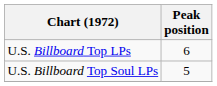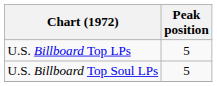U.S. Billboard Top LPs | Peak position: 6 -> 5
